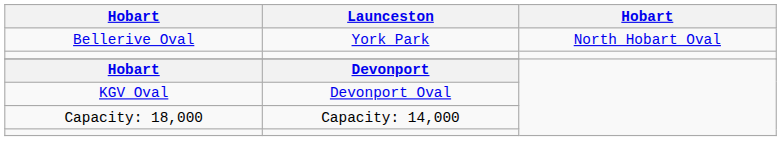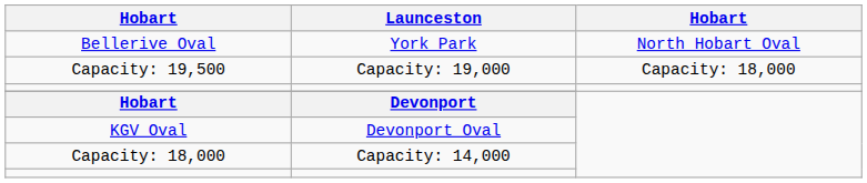+ row: Capacity: 19,500 | Capacity: 19,000 | Capacity: 18,000
